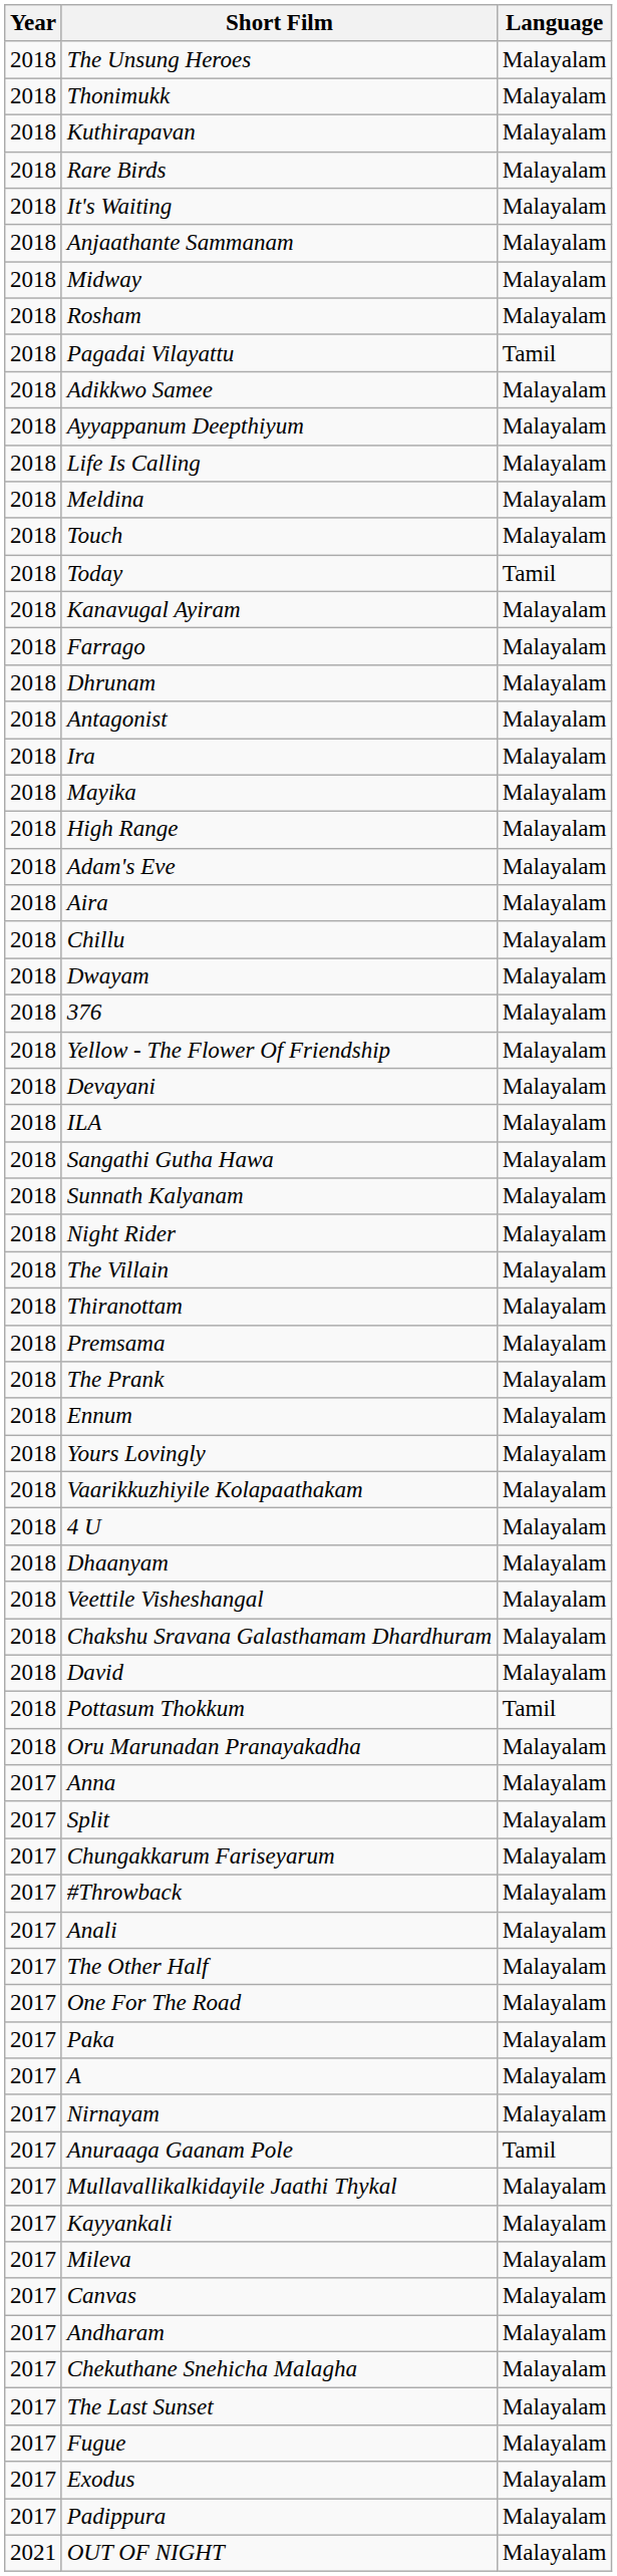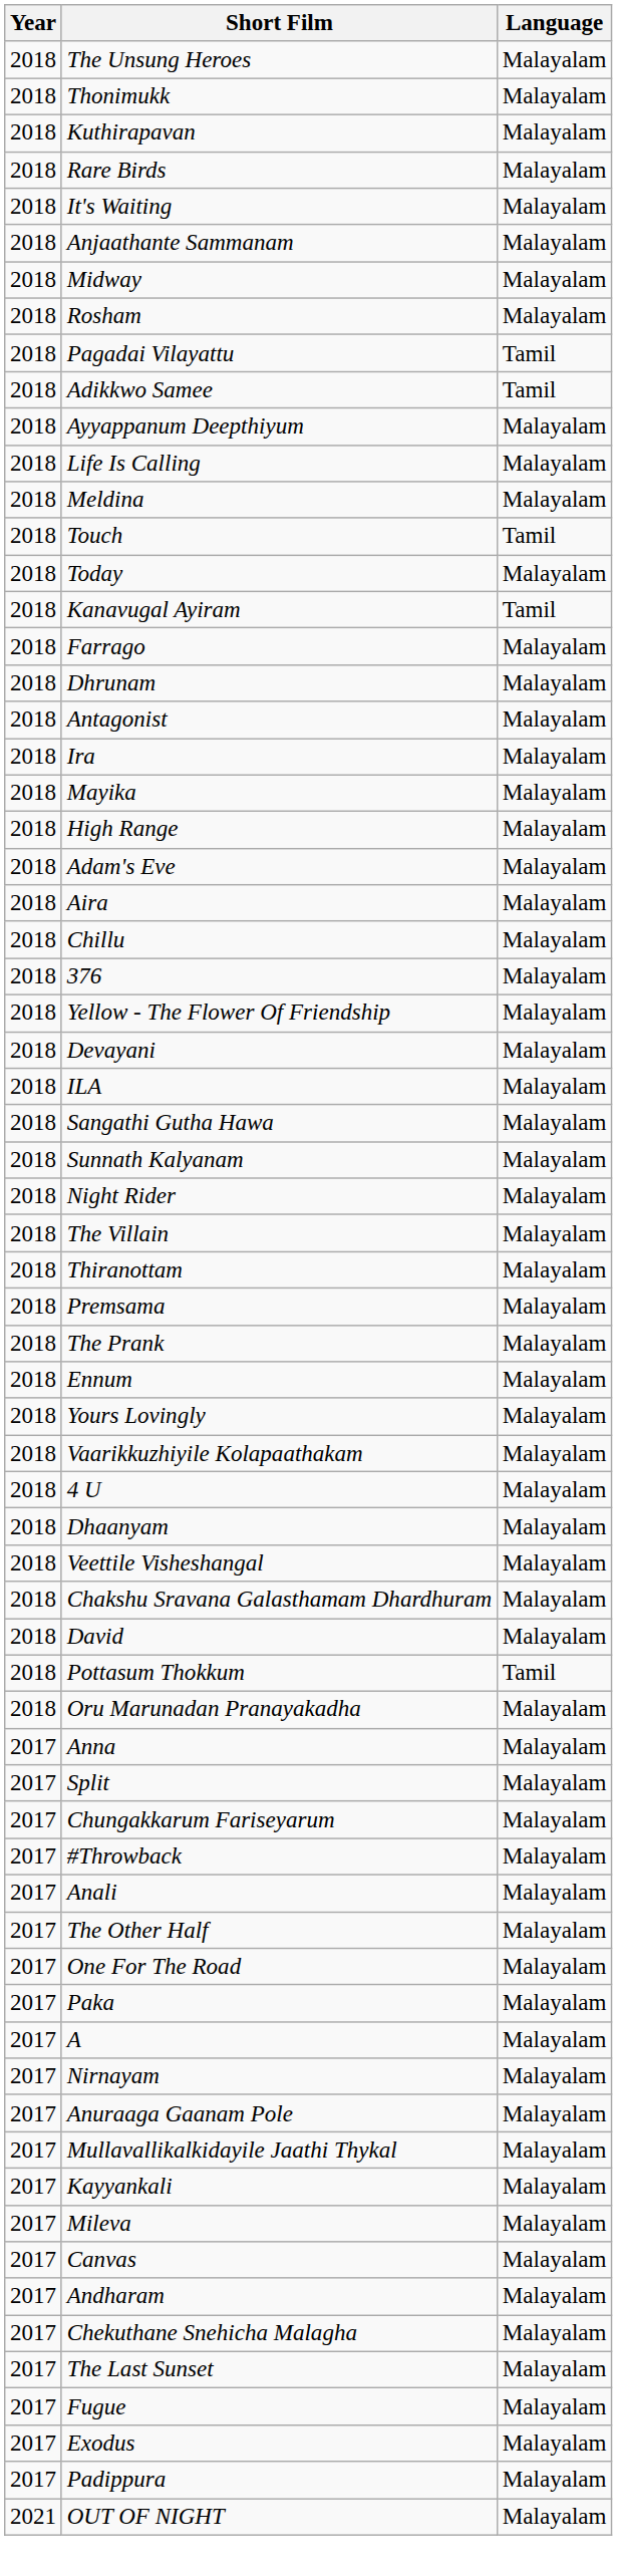Adikkwo Samee | Language: Malayalam -> Tamil
Touch | Language: Malayalam -> Tamil
Today | Language: Tamil -> Malayalam
Kanavugal Ayiram | Language: Malayalam -> Tamil
- row: 2018 | Dwayam | Malayalam
Anuraaga Gaanam Pole | Language: Tamil -> Malayalam
